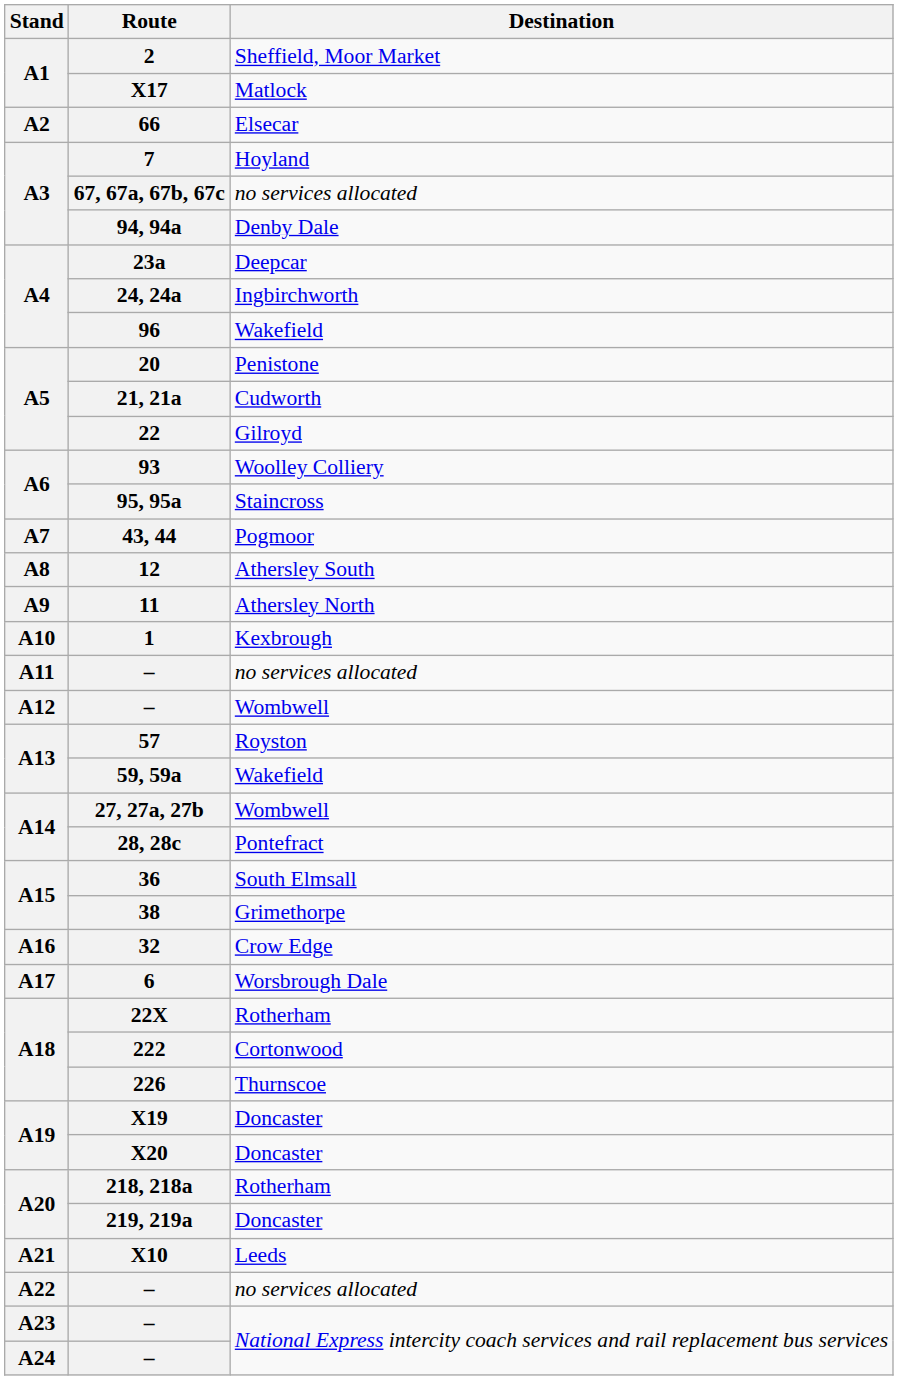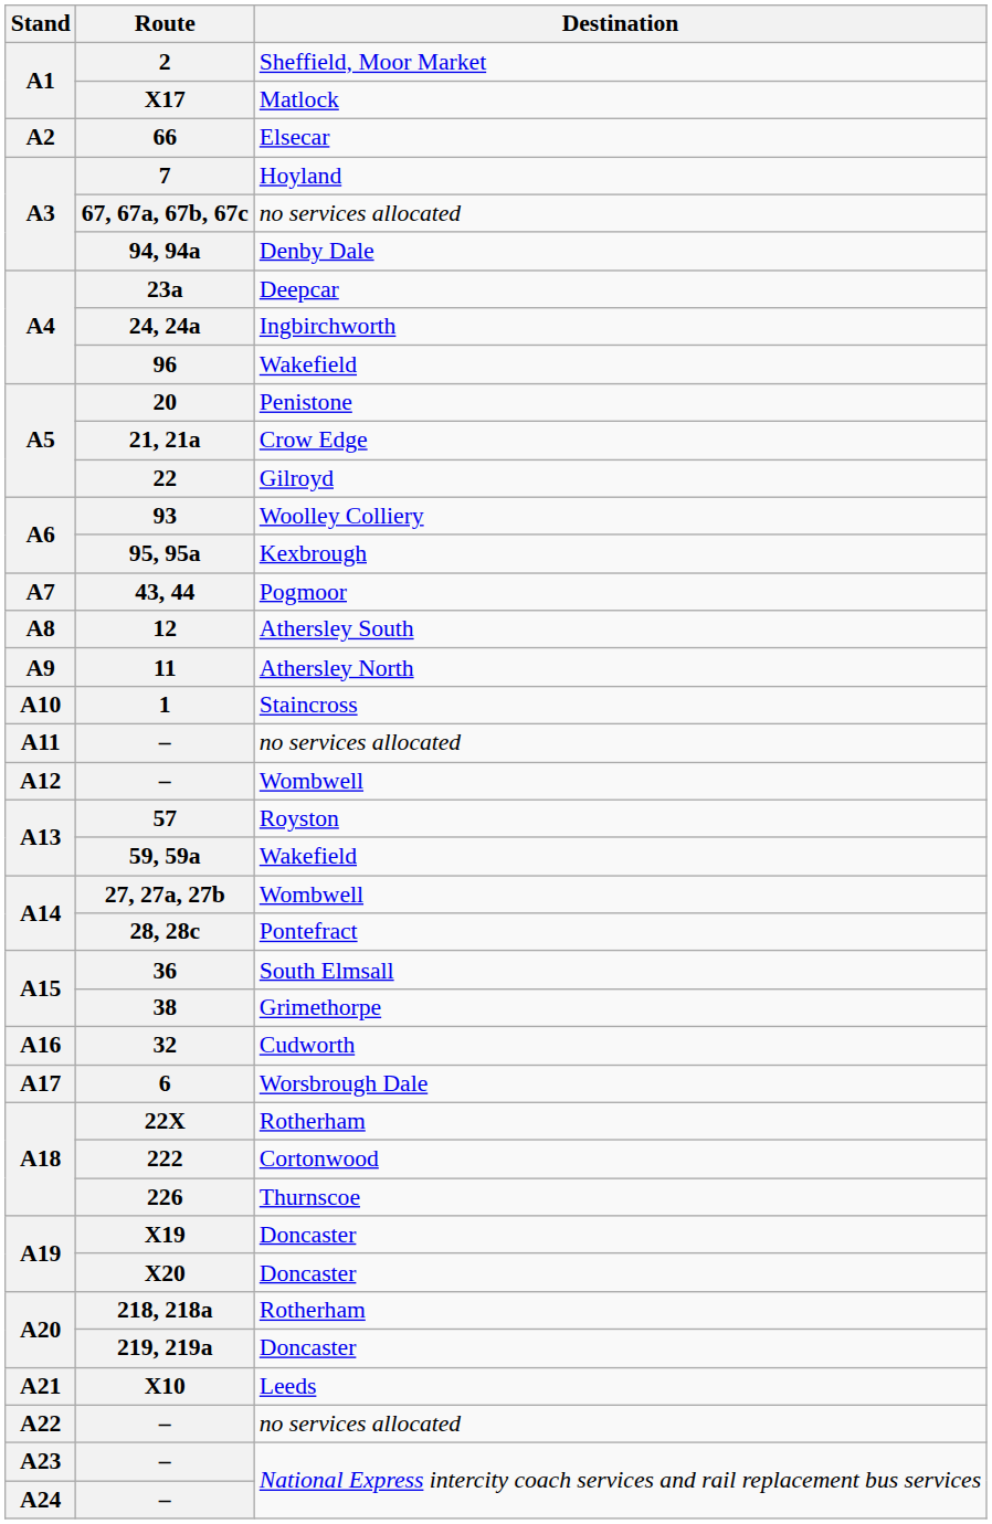21, 21a | Destination: Cudworth -> Crow Edge
95, 95a | Destination: Staincross -> Kexbrough
1 | Destination: Kexbrough -> Staincross
32 | Destination: Crow Edge -> Cudworth
